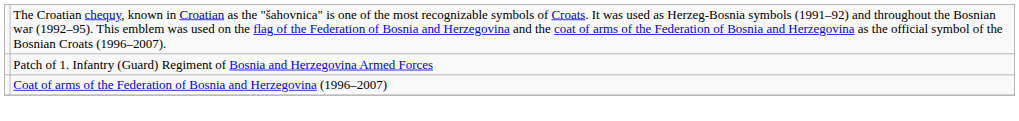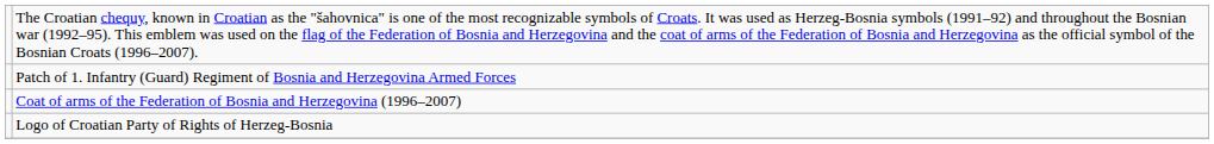+ row: Logo of Croatian Party of Rights of Herzeg-Bosnia
